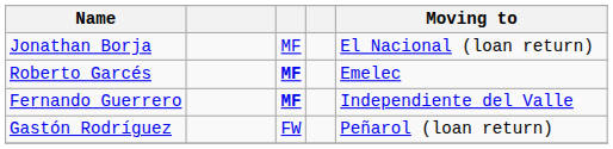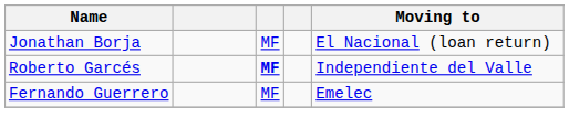Roberto Garcés | Moving to: Emelec -> Independiente del Valle
Fernando Guerrero | column 3: bold -> normal
Fernando Guerrero | Moving to: Independiente del Valle -> Emelec
- row: Gastón Rodríguez | FW | Peñarol (loan return)
